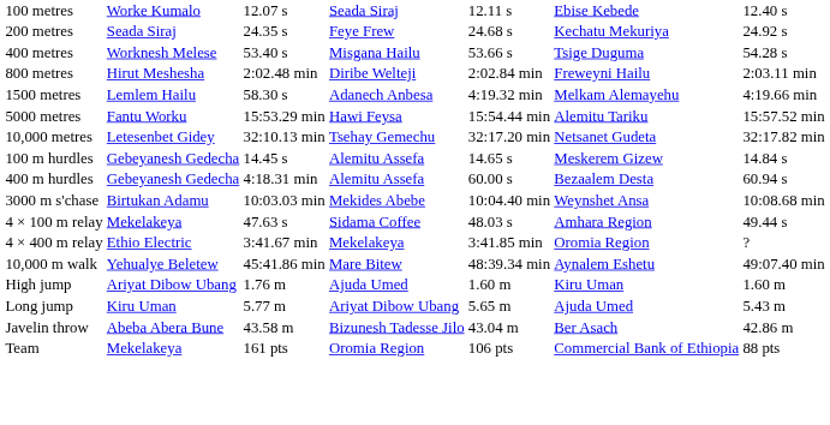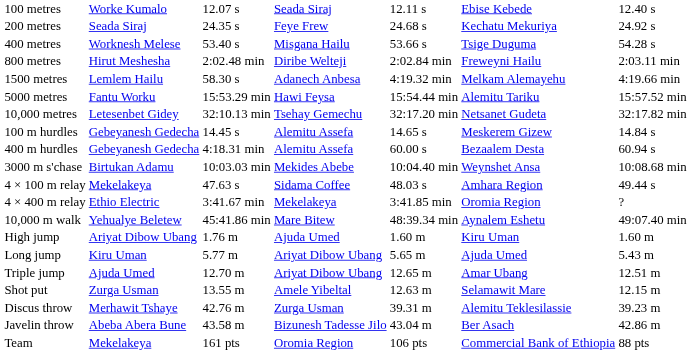+ row: Triple jump | Ajuda Umed | 12.70 m | Ariyat Dibow Ubang | 12.65 m | Amar Ubang | 12.51 m
+ row: Shot put | Zurga Usman | 13.55 m | Amele Yibeltal | 12.63 m | Selamawit Mare | 12.15 m
+ row: Discus throw | Merhawit Tshaye | 42.76 m | Zurga Usman | 39.31 m | Alemitu Teklesilassie | 39.23 m
